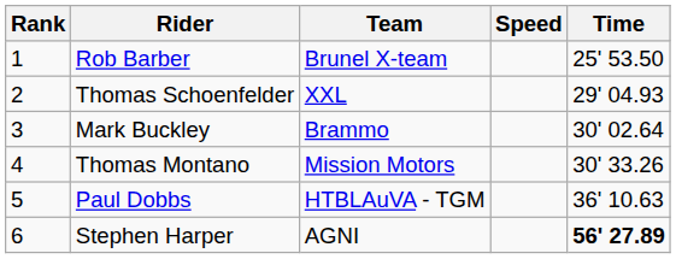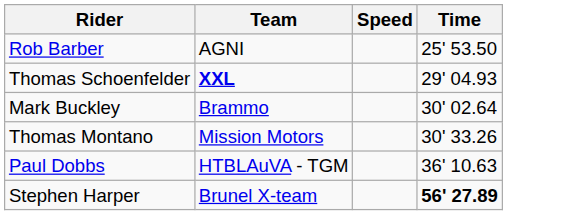- column: Rank | 1 | 2 | 3 | 4 | 5 | 6
Rob Barber | Team: Brunel X-team -> AGNI
Thomas Schoenfelder | Team: normal -> bold
Stephen Harper | Team: AGNI -> Brunel X-team
